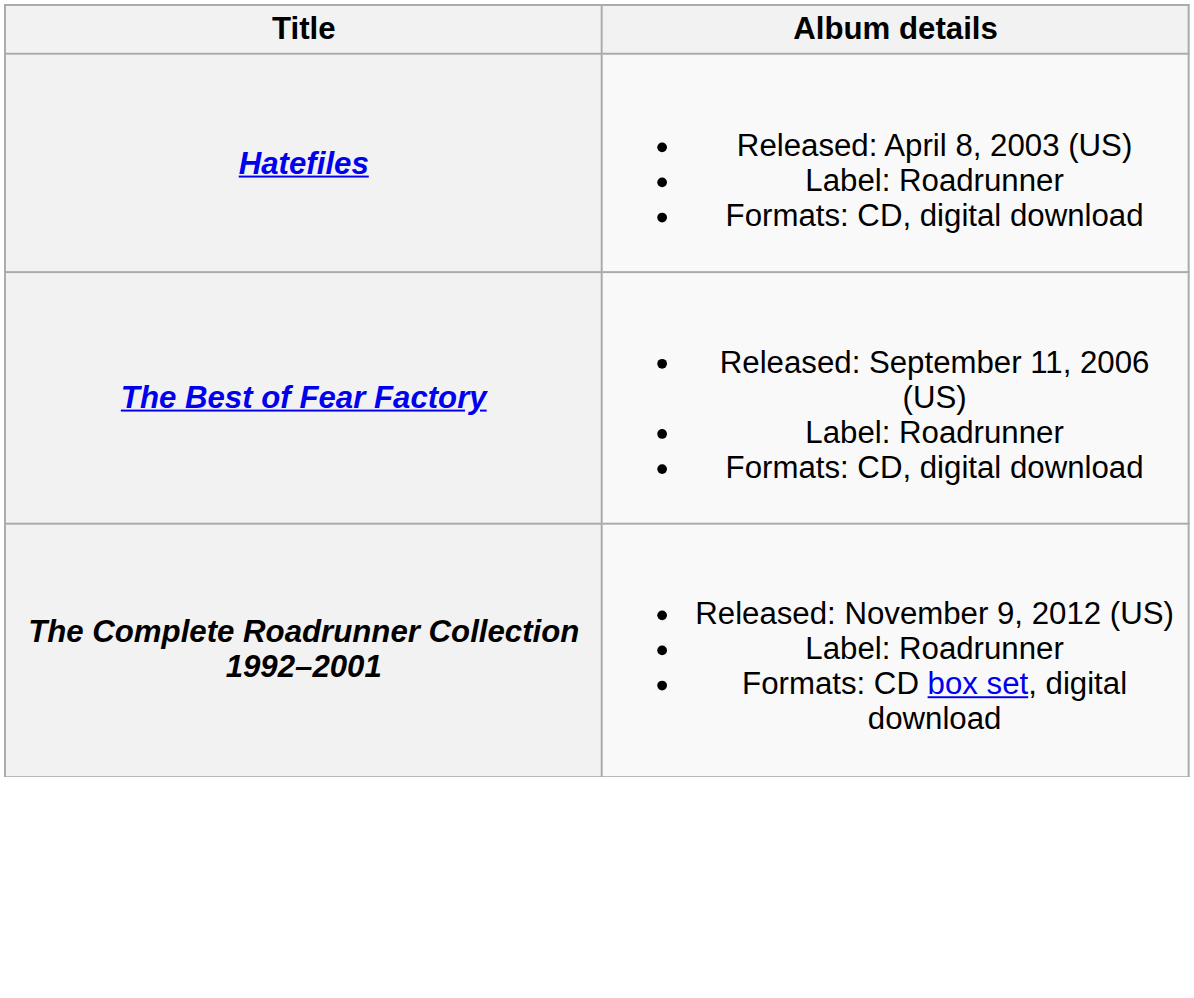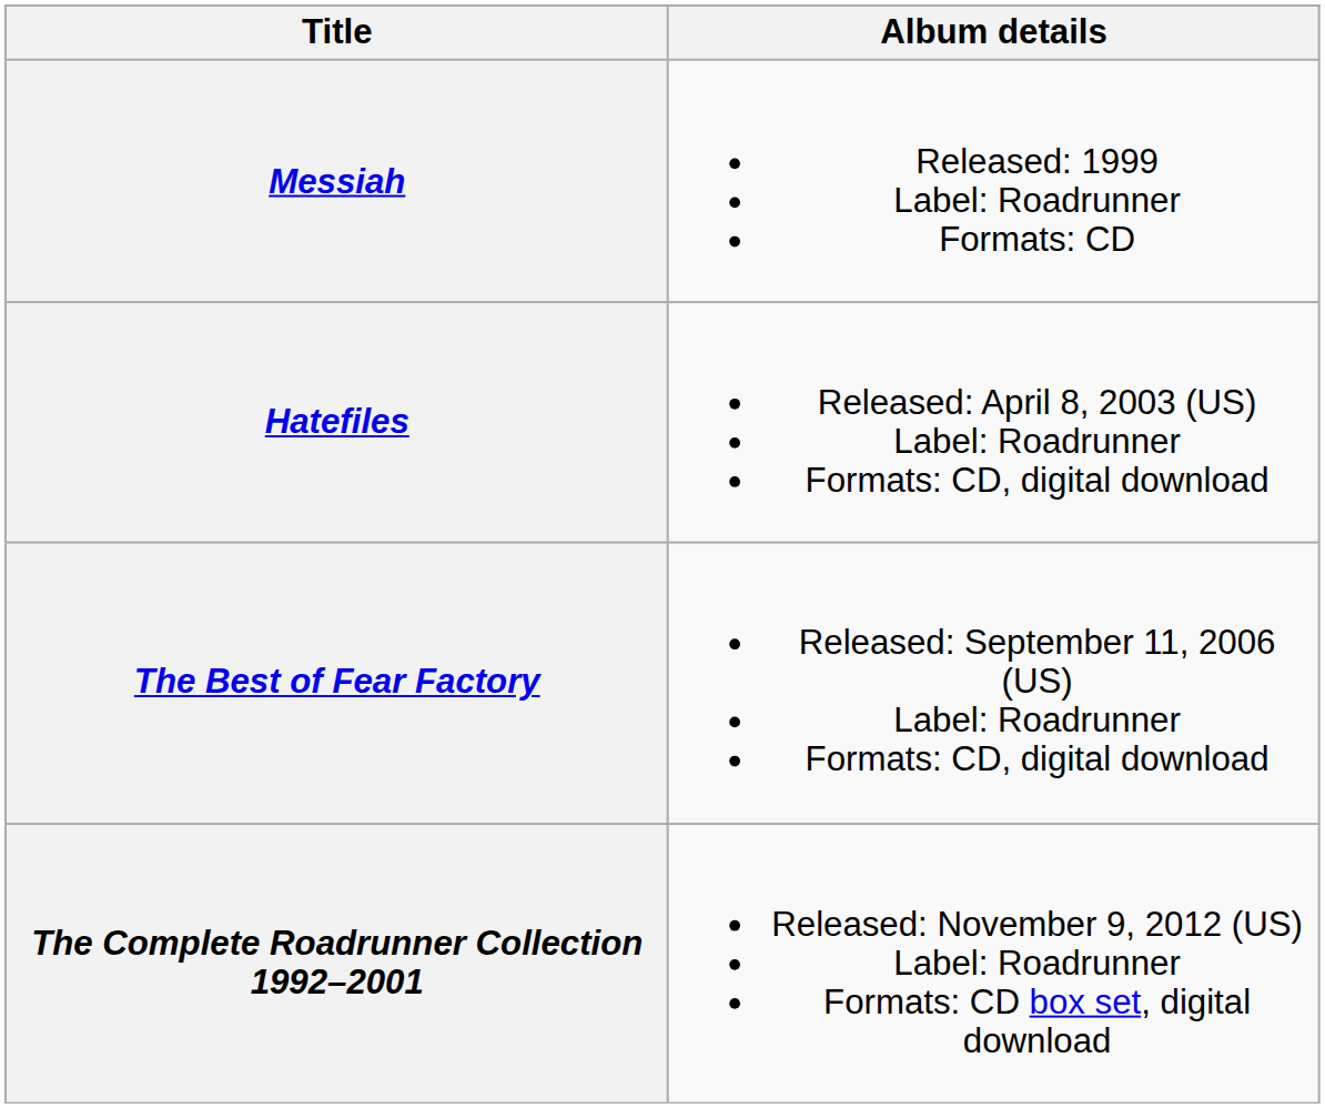+ row: Messiah | Released: 1999 Label: Roadrunner Formats: CD
